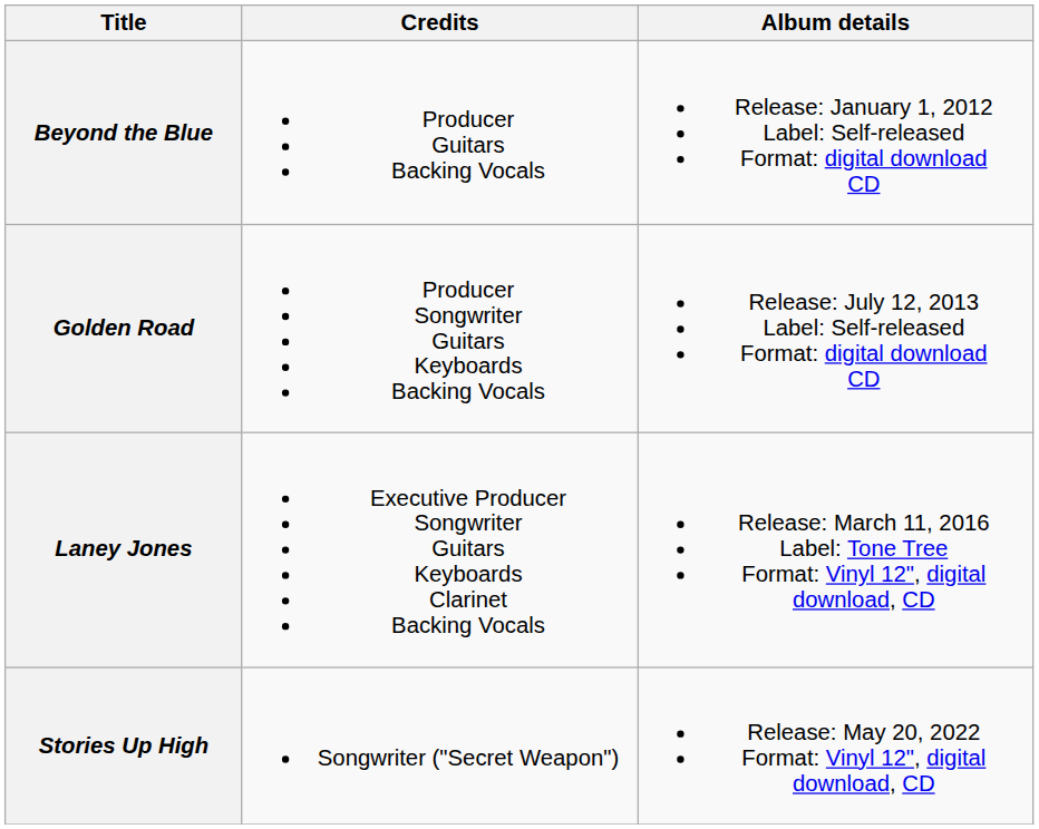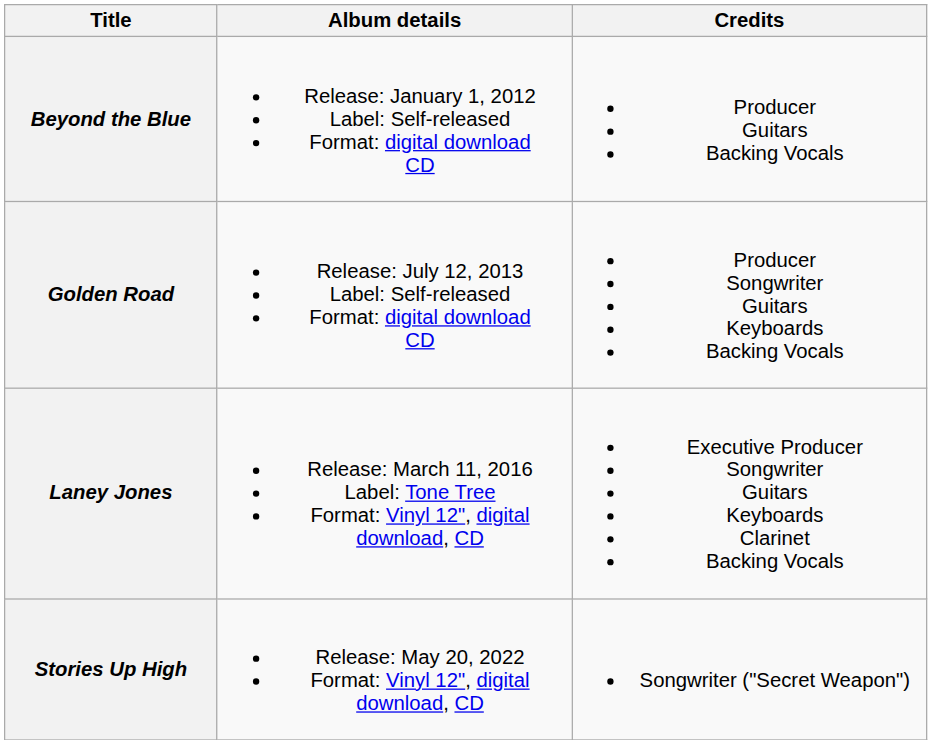columns swapped: Album details <-> Credits
